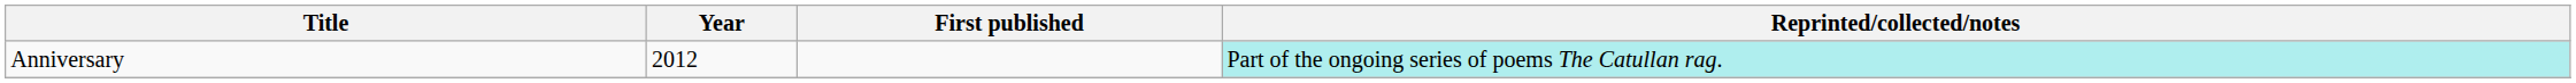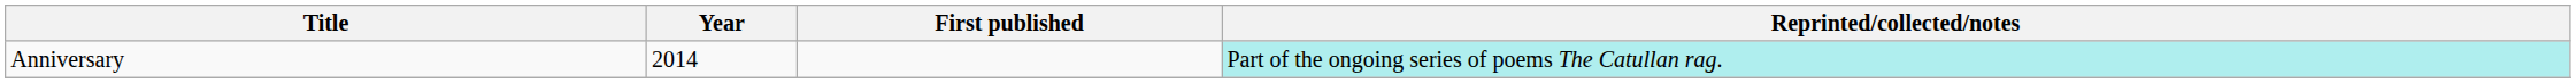Anniversary | Year: 2012 -> 2014
